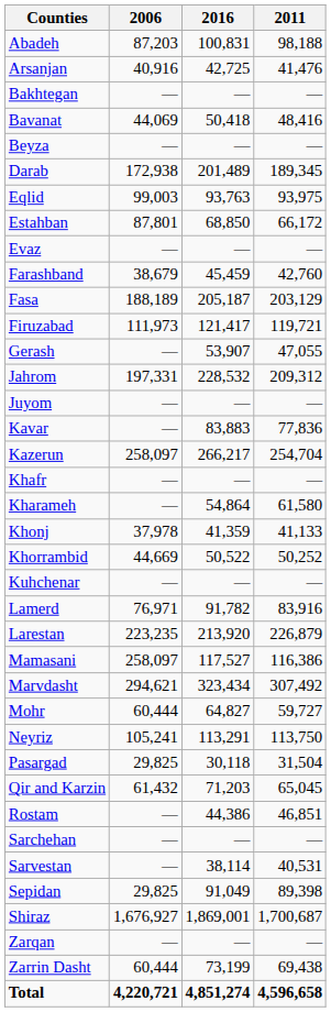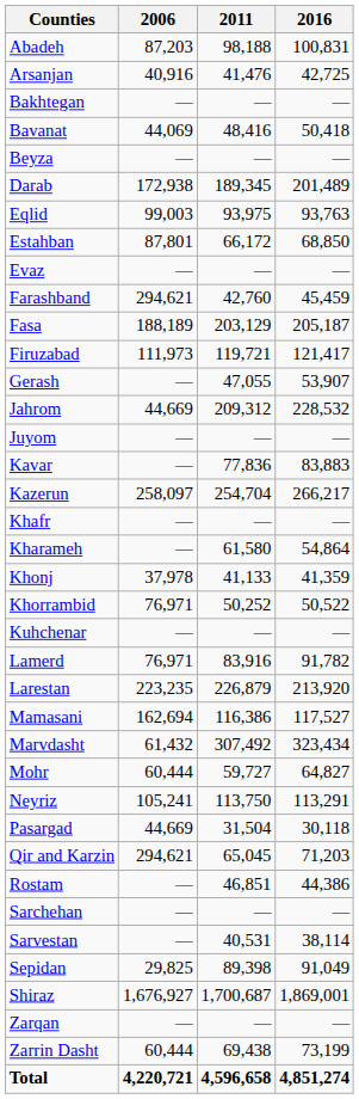columns swapped: 2011 <-> 2016
Farashband | 2006: 38,679 -> 294,621
Jahrom | 2006: 197,331 -> 44,669
Khorrambid | 2006: 44,669 -> 76,971
Mamasani | 2006: 258,097 -> 162,694
Marvdasht | 2006: 294,621 -> 61,432
Pasargad | 2006: 29,825 -> 44,669
Qir and Karzin | 2006: 61,432 -> 294,621
